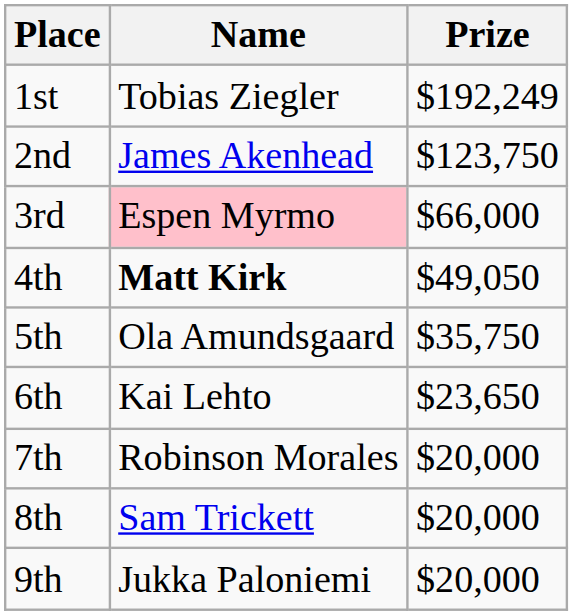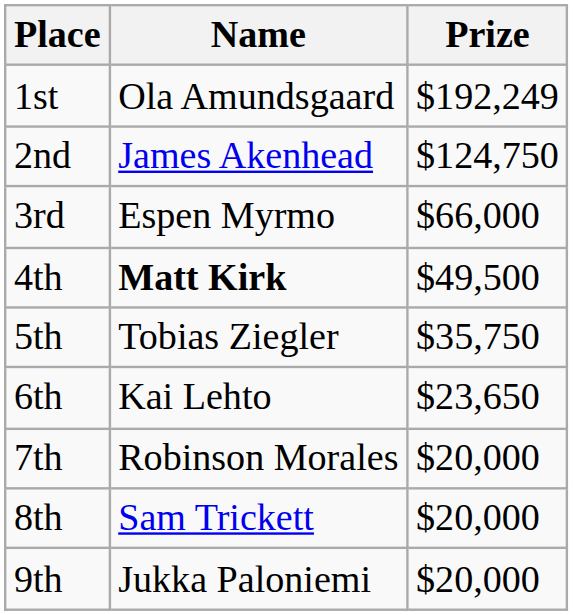1st | Name: Tobias Ziegler -> Ola Amundsgaard
2nd | Prize: $123,750 -> $124,750
3rd | Name: pink background -> no background
4th | Prize: $49,050 -> $49,500
5th | Name: Ola Amundsgaard -> Tobias Ziegler
